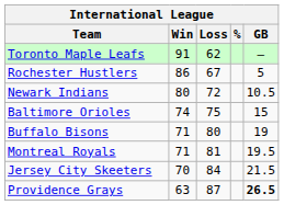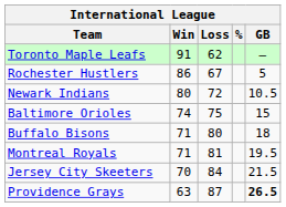Buffalo Bisons | GB: 19 -> 18
